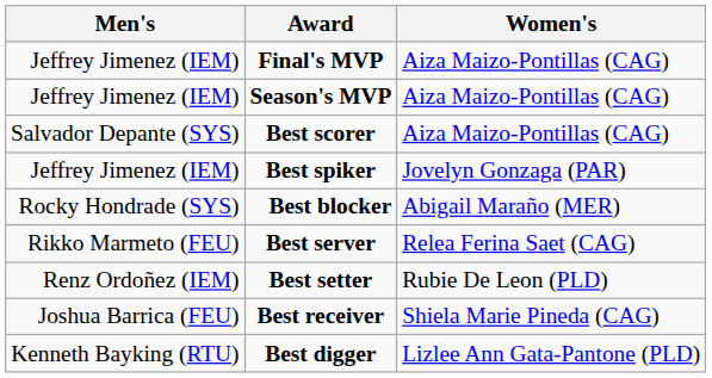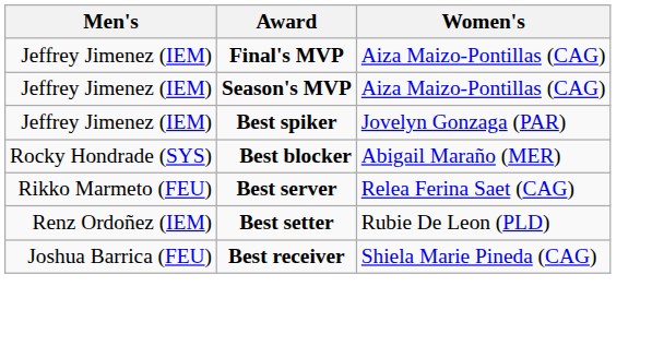- row: Salvador Depante (SYS) | Best scorer | Aiza Maizo-Pontillas (CAG)
- row: Kenneth Bayking (RTU) | Best digger | Lizlee Ann Gata-Pantone (PLD)
